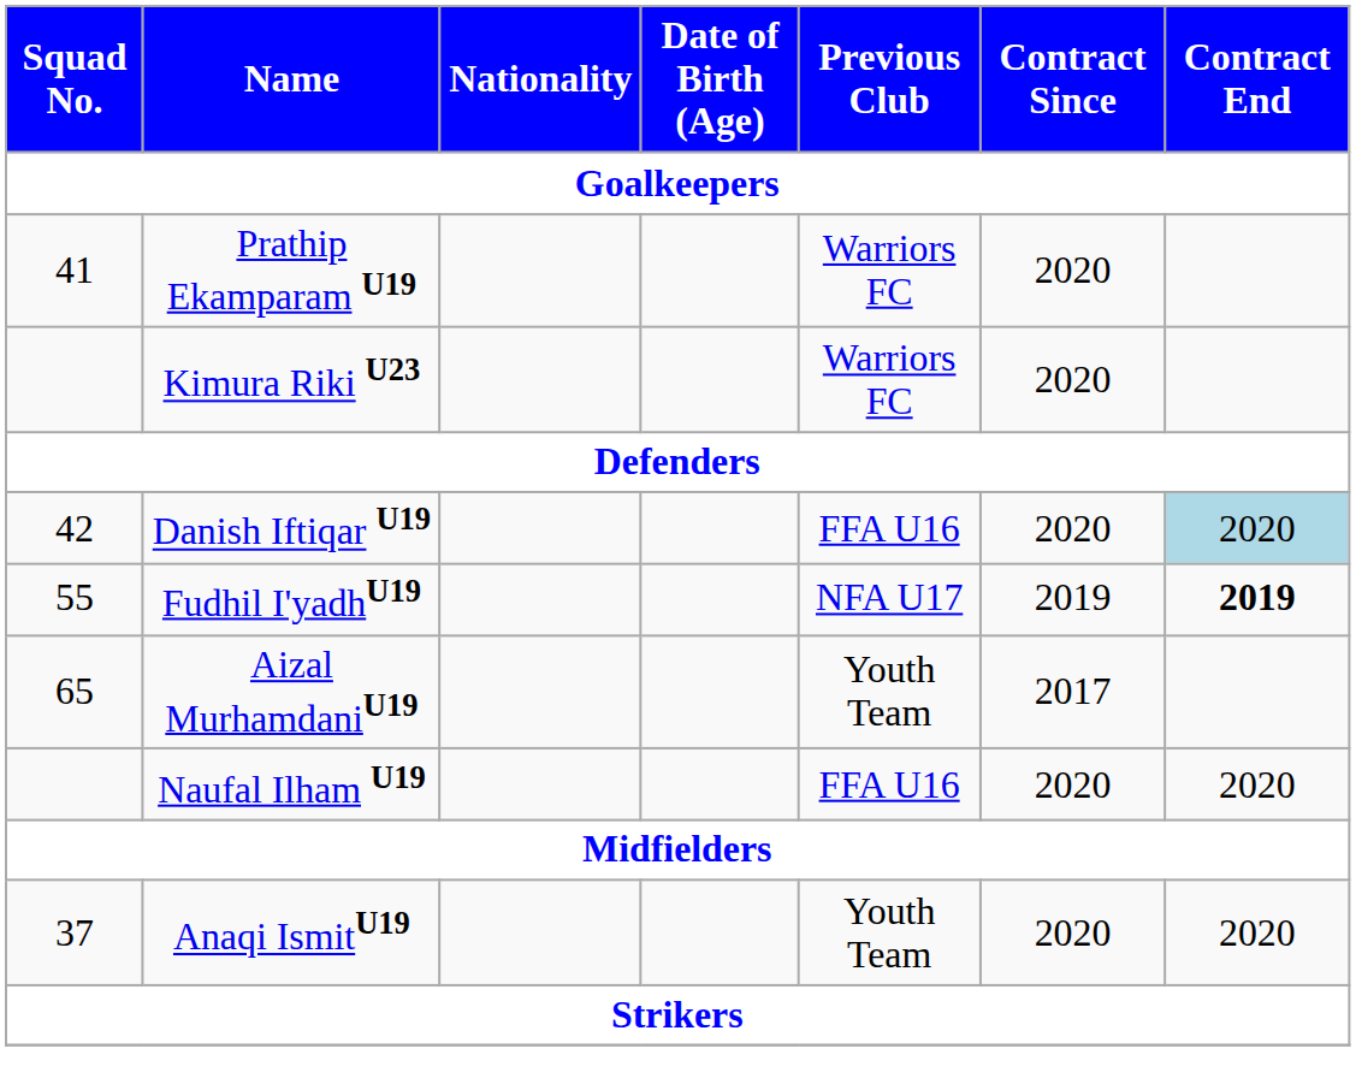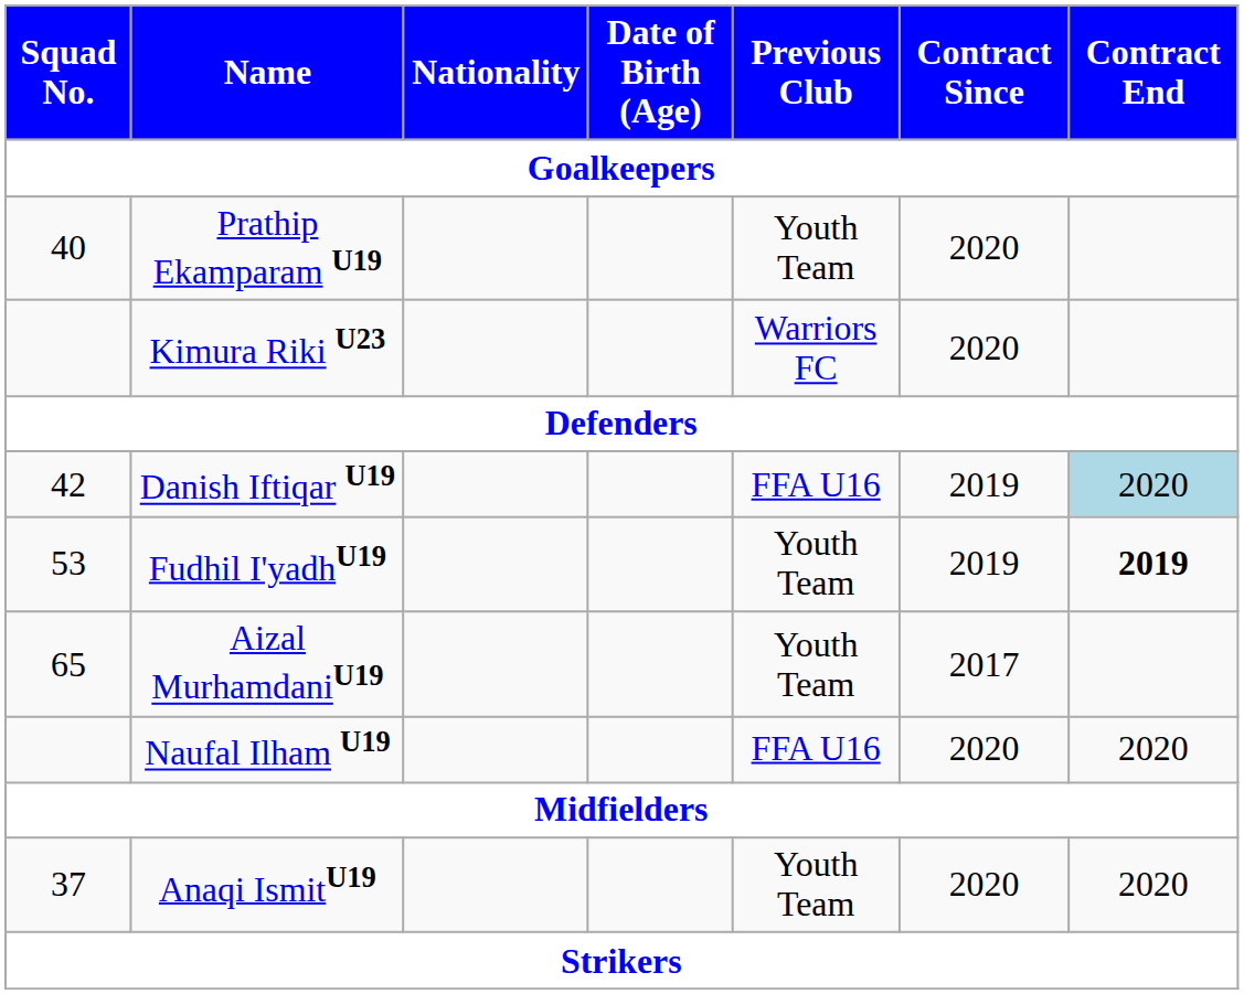Prathip Ekamparam U19 | Squad No.: 41 -> 40
Prathip Ekamparam U19 | Previous Club: Warriors FC -> Youth Team
Danish Iftiqar U19 | Contract Since: 2020 -> 2019
Fudhil I'yadhU19 | Squad No.: 55 -> 53
Fudhil I'yadhU19 | Previous Club: NFA U17 -> Youth Team
